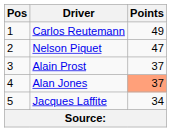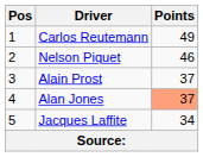Nelson Piquet | Points: 47 -> 46
